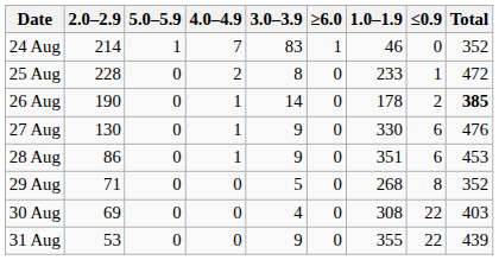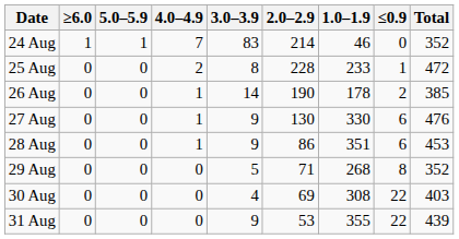columns swapped: ≥6.0 <-> 2.0–2.9
26 Aug | Total: bold -> normal
